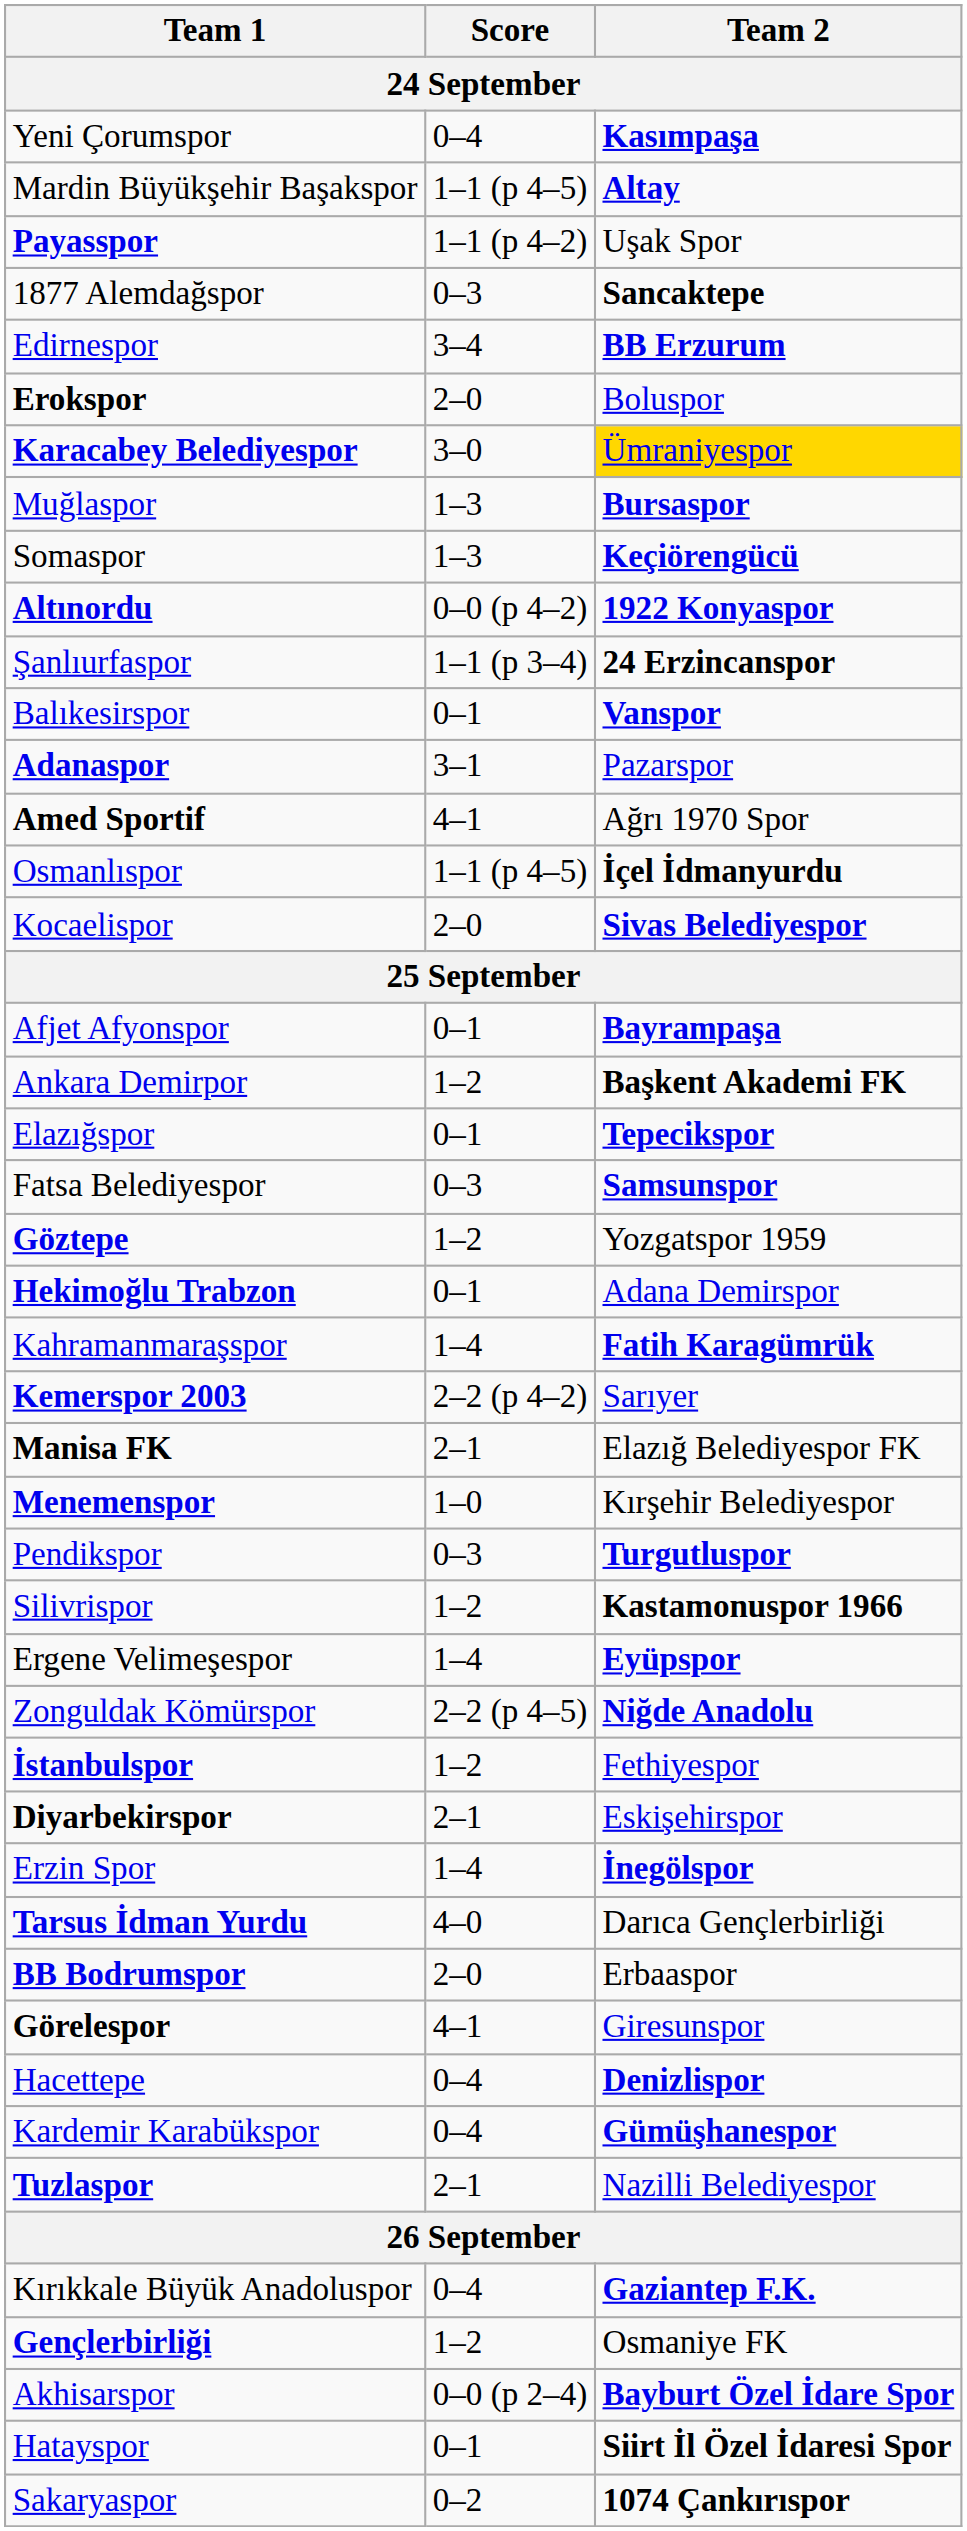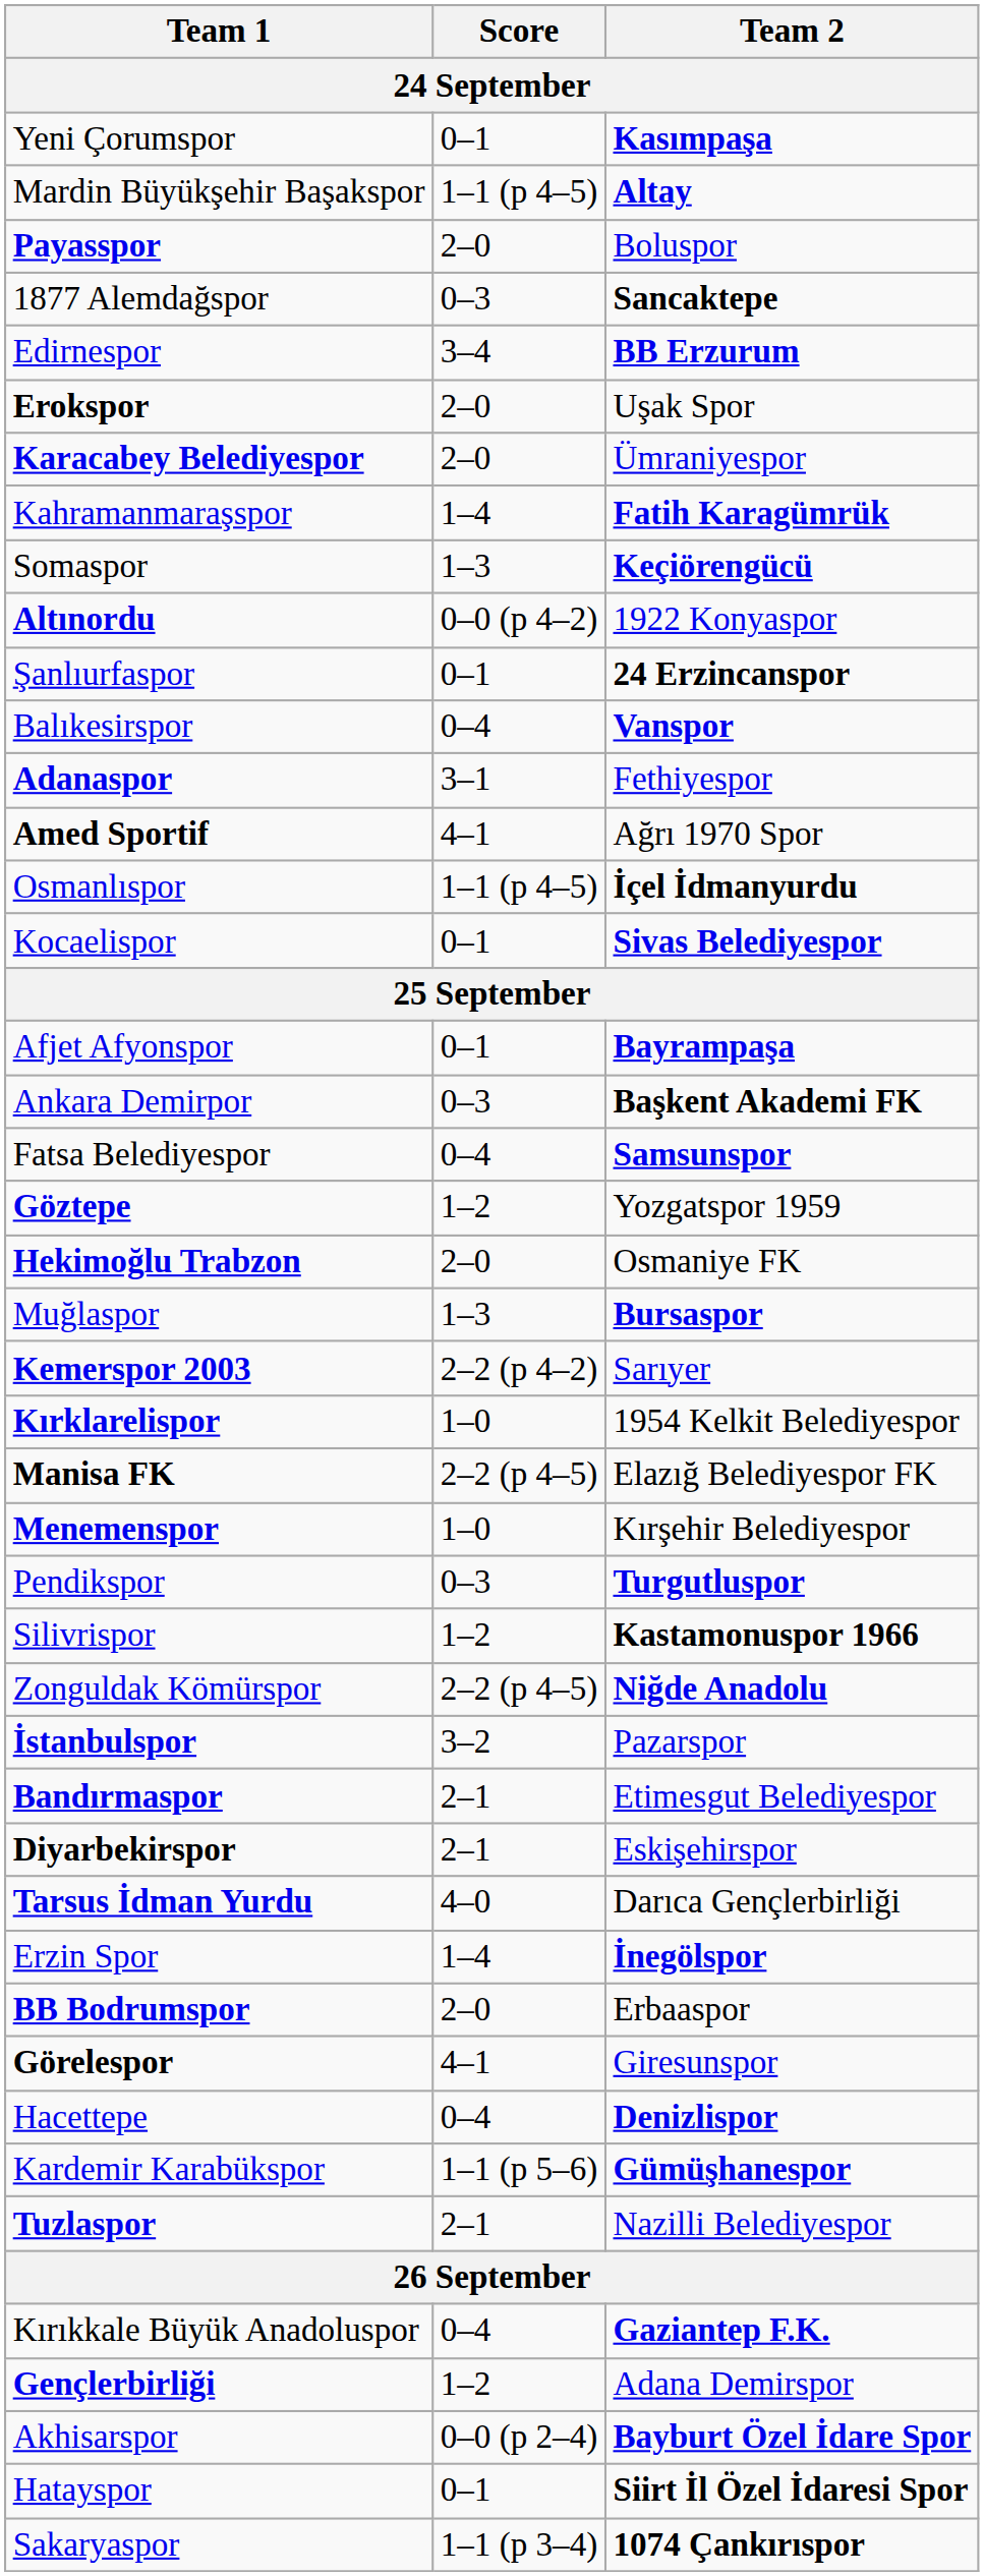Yeni Çorumspor | Score: 0–4 -> 0–1
Payasspor | Score: 1–1 (p 4–2) -> 2–0
Payasspor | Team 2: Uşak Spor -> Boluspor
Erokspor | Team 2: Boluspor -> Uşak Spor
Karacabey Belediyespor | Score: 3–0 -> 2–0
Karacabey Belediyespor | Team 2: gold background -> no background
rows swapped: Muğlaspor <-> Kahramanmaraşspor
Altınordu | Team 2: bold -> normal
Şanlıurfaspor | Score: 1–1 (p 3–4) -> 0–1
Balıkesirspor | Score: 0–1 -> 0–4
Adanaspor | Team 2: Pazarspor -> Fethiyespor
Kocaelispor | Score: 2–0 -> 0–1
Ankara Demirpor | Score: 1–2 -> 0–3
- row: Elazığspor | 0–1 | Tepecikspor
Fatsa Belediyespor | Score: 0–3 -> 0–4
Hekimoğlu Trabzon | Score: 0–1 -> 2–0
Hekimoğlu Trabzon | Team 2: Adana Demirspor -> Osmaniye FK
+ row: Kırklarelispor | 1–0 | 1954 Kelkit Belediyespor
Manisa FK | Score: 2–1 -> 2–2 (p 4–5)
- row: Ergene Velimeşespor | 1–4 | Eyüpspor
İstanbulspor | Score: 1–2 -> 3–2
İstanbulspor | Team 2: Fethiyespor -> Pazarspor
+ row: Bandırmaspor | 2–1 | Etimesgut Belediyespor
rows swapped: Erzin Spor <-> Tarsus İdman Yurdu
Kardemir Karabükspor | Score: 0–4 -> 1–1 (p 5–6)
Gençlerbirliği | Team 2: Osmaniye FK -> Adana Demirspor
Sakaryaspor | Score: 0–2 -> 1–1 (p 3–4)
